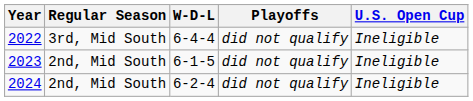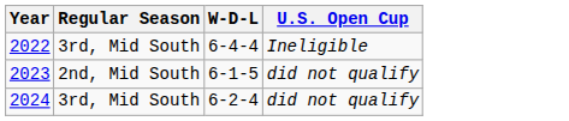- column: Playoffs | did not qualify | did not qualify | did not qualify
2023 | U.S. Open Cup: Ineligible -> did not qualify
2024 | Regular Season: 2nd, Mid South -> 3rd, Mid South
2024 | U.S. Open Cup: Ineligible -> did not qualify
